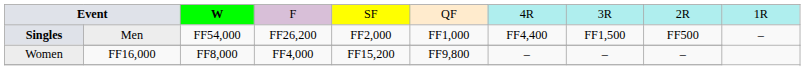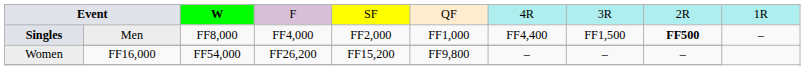Singles / Men | column 3: FF54,000 -> FF8,000
Singles / Men | column 4: FF26,200 -> FF4,000
Singles / Men | column 9: normal -> bold
Women | column 3: FF8,000 -> FF54,000
Women | column 4: FF4,000 -> FF26,200
